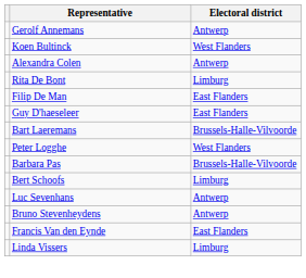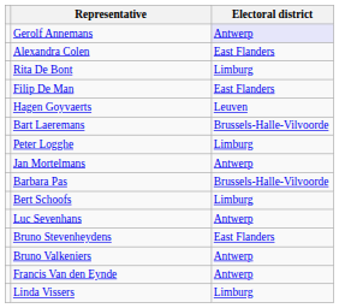Gerolf Annemans | Electoral district: no background -> lavender background
- row: Koen Bultinck | West Flanders
Alexandra Colen | Electoral district: Antwerp -> East Flanders
- row: Guy D'haeseleer | East Flanders
+ row: Hagen Goyvaerts | Leuven
Peter Logghe | Electoral district: West Flanders -> Limburg
+ row: Jan Mortelmans | Antwerp
Bruno Stevenheydens | Electoral district: Antwerp -> East Flanders
+ row: Bruno Valkeniers | Antwerp
Francis Van den Eynde | Electoral district: East Flanders -> Antwerp
